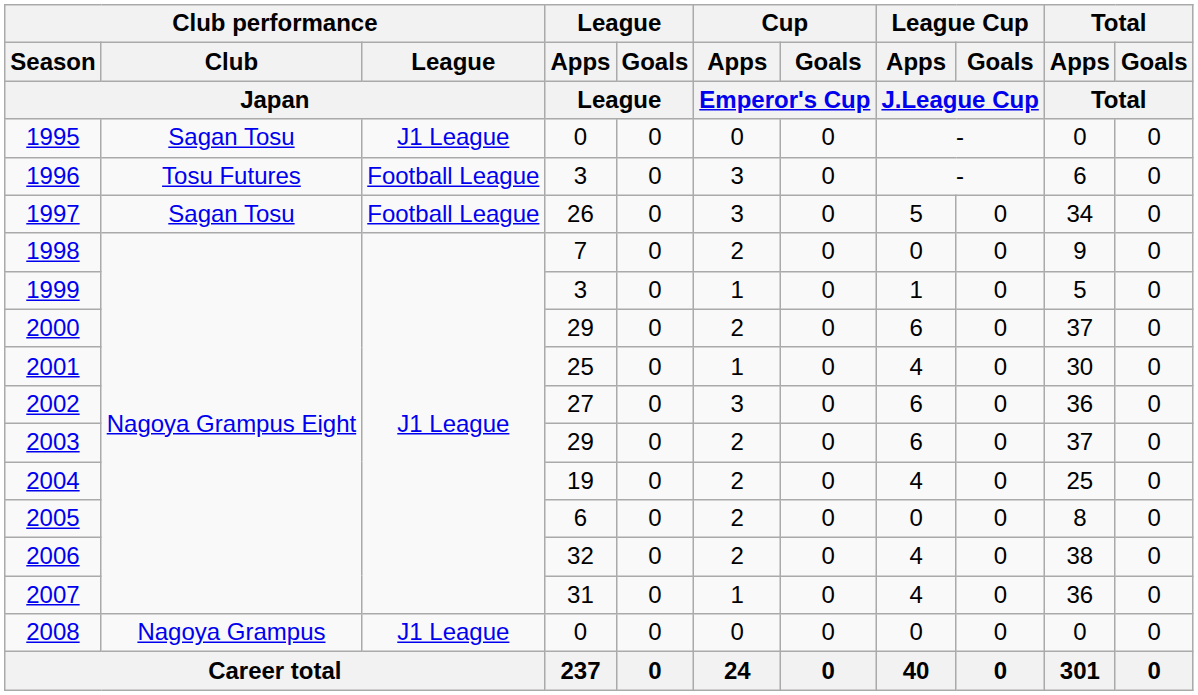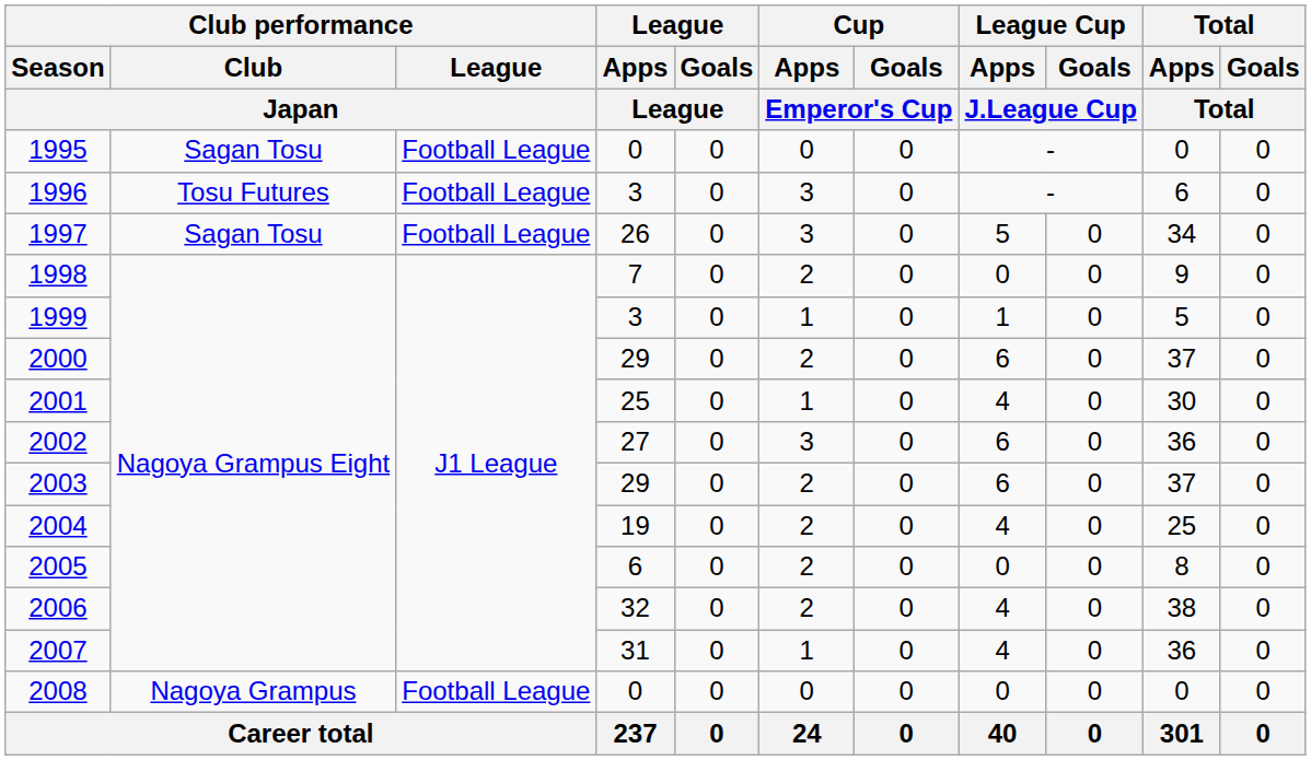1995 | Club performance / League / Japan: J1 League -> Football League
2008 | Club performance / League / Japan: J1 League -> Football League
